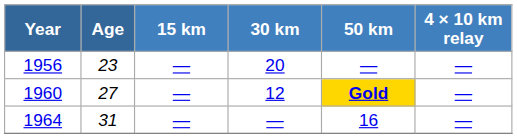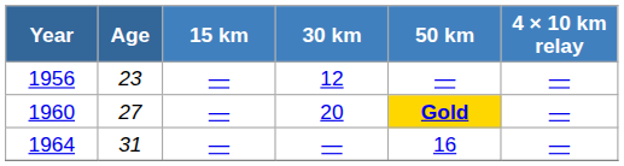1956 | 30 km: 20 -> 12
1960 | 30 km: 12 -> 20
